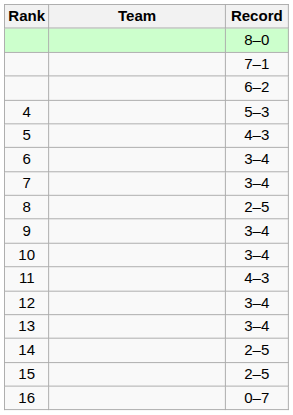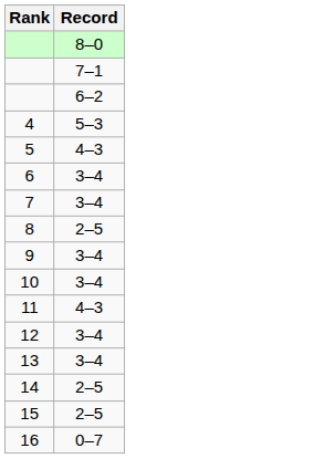- column: Team
